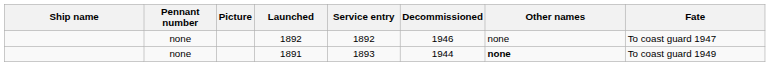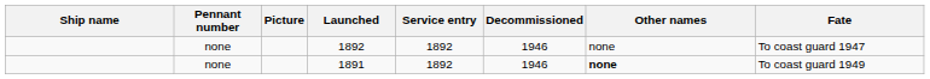1891 | Service entry: 1893 -> 1892
1891 | Decommissioned: 1944 -> 1946
